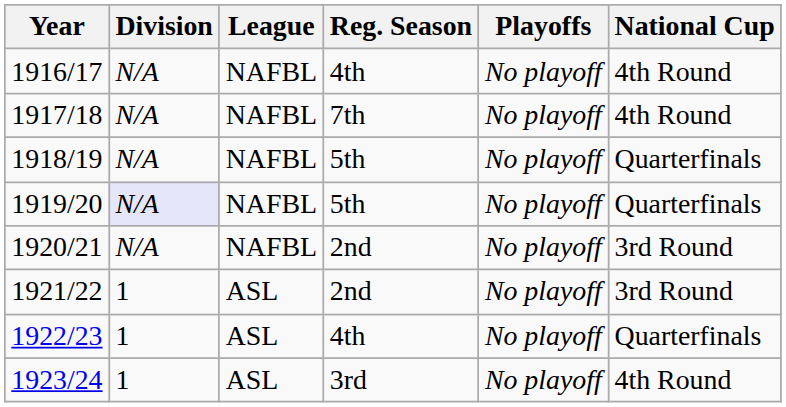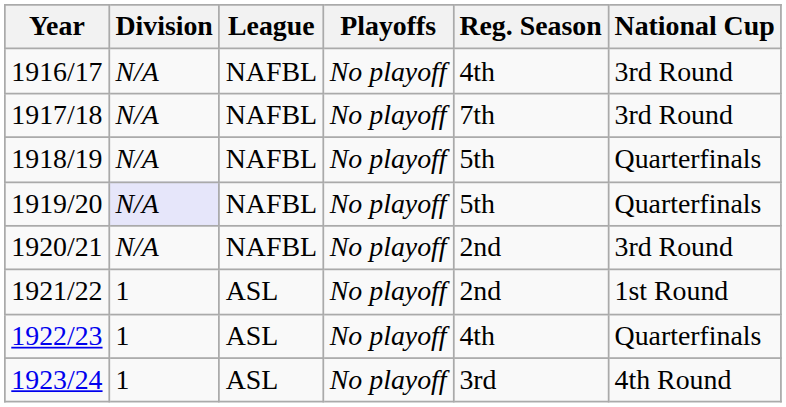columns swapped: Reg. Season <-> Playoffs
1916/17 | National Cup: 4th Round -> 3rd Round
1917/18 | National Cup: 4th Round -> 3rd Round
1921/22 | National Cup: 3rd Round -> 1st Round
